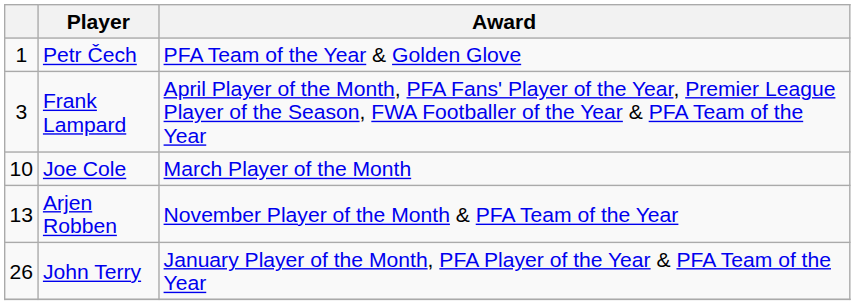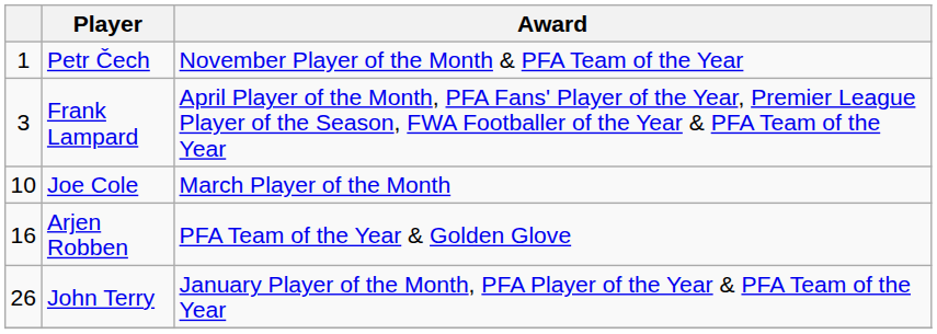Petr Čech | Award: PFA Team of the Year & Golden Glove -> November Player of the Month & PFA Team of the Year
Arjen Robben | column 1: 13 -> 16
Arjen Robben | Award: November Player of the Month & PFA Team of the Year -> PFA Team of the Year & Golden Glove
